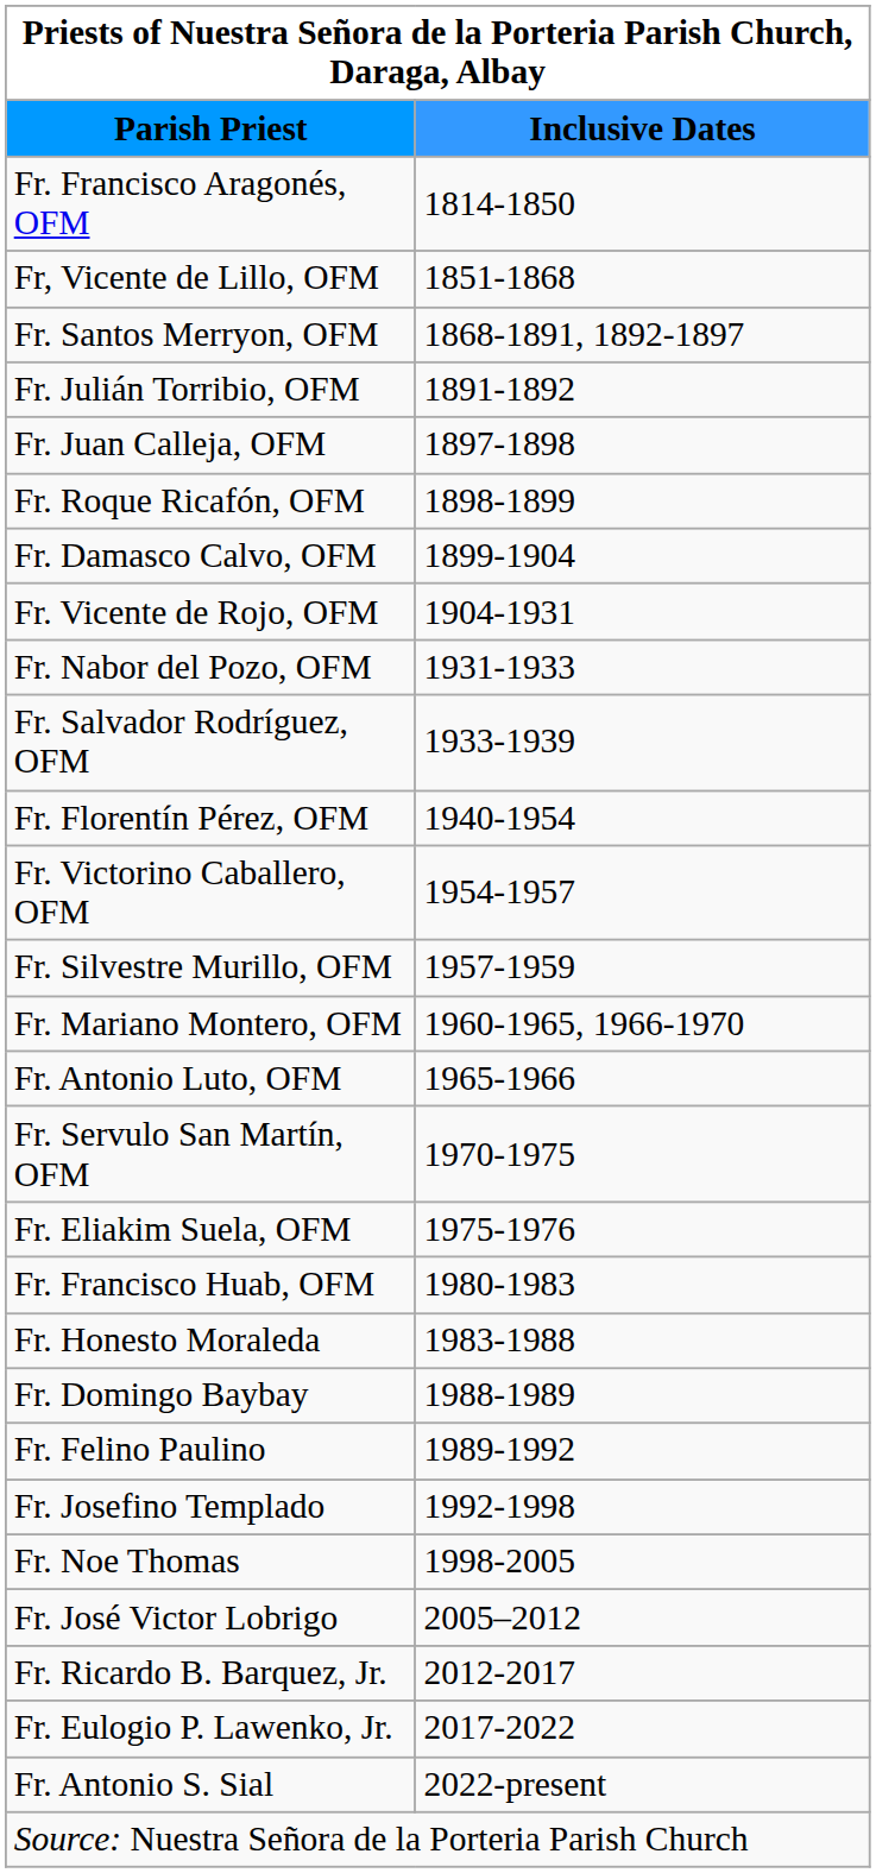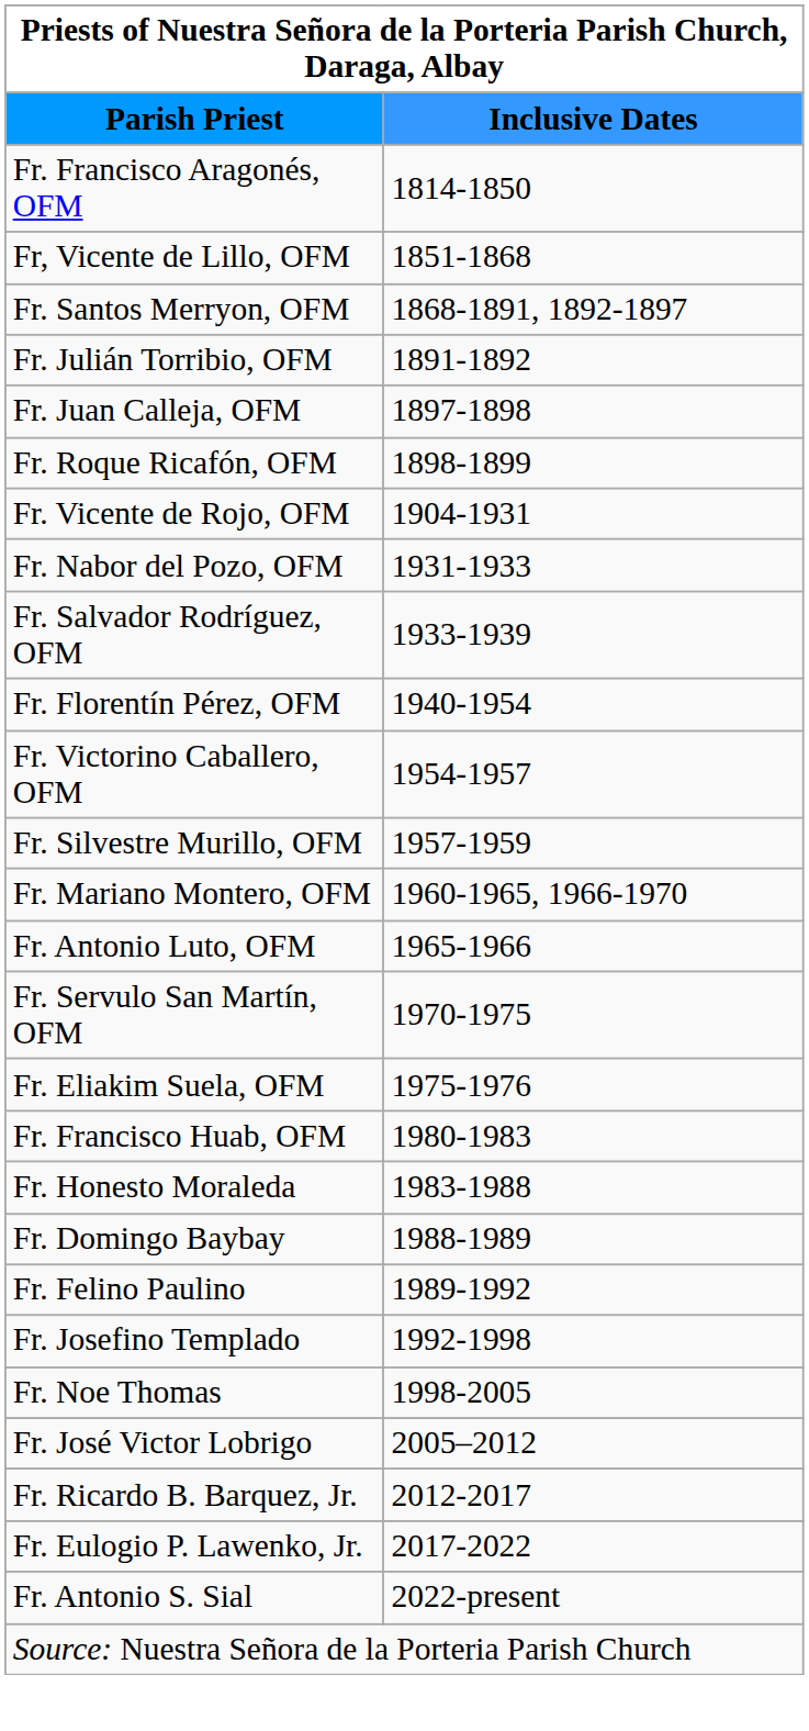- row: Fr. Damasco Calvo, OFM | 1899-1904
